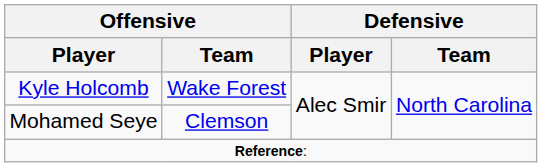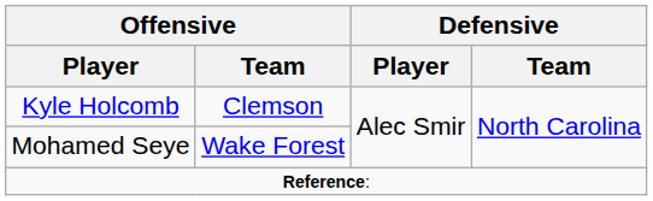Kyle Holcomb | Offensive / Team: Wake Forest -> Clemson
Mohamed Seye | Offensive / Team: Clemson -> Wake Forest
